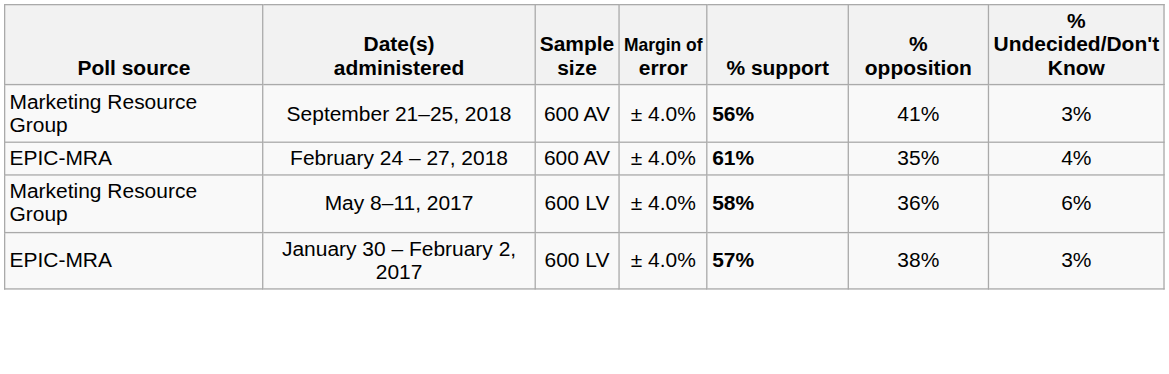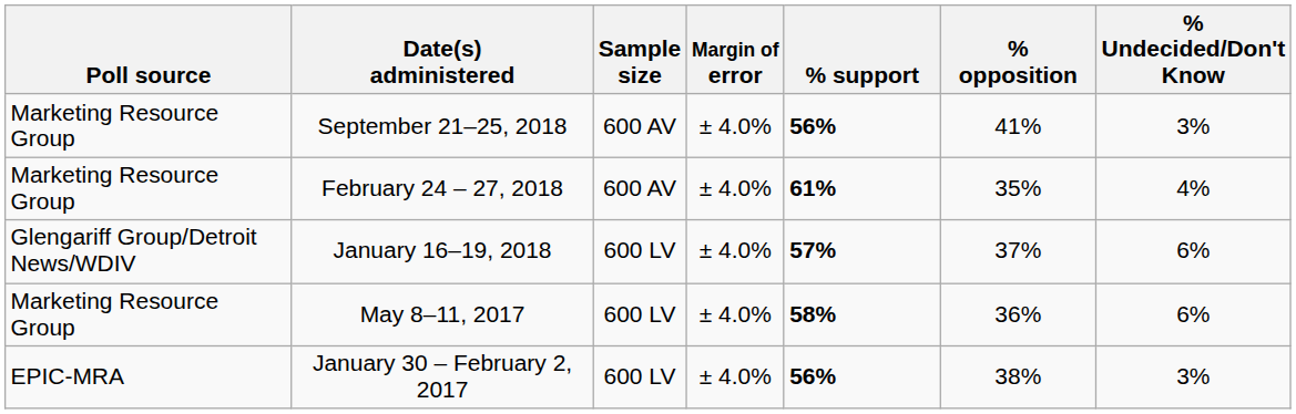February 24 – 27, 2018 | Poll source: EPIC-MRA -> Marketing Resource Group
+ row: Glengariff Group/Detroit News/WDIV | January 16–19, 2018 | 600 LV | ± 4.0% | 57% | 37% | 6%
January 30 – February 2, 2017 | % support: 57% -> 56%
